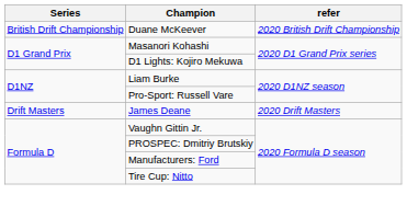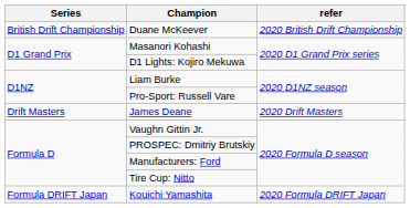+ row: Formula DRIFT Japan | Kouichi Yamashita | 2020 Formula DRIFT Japan
